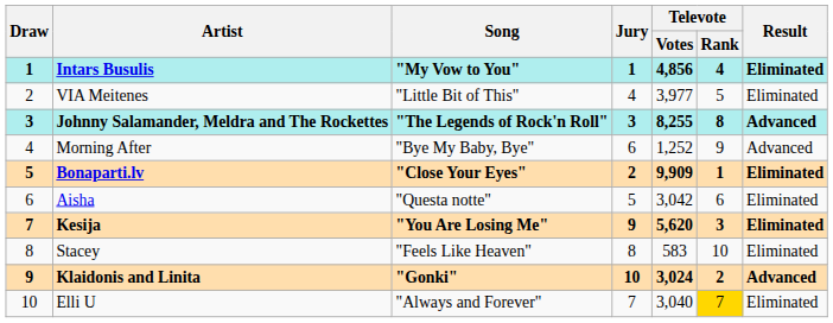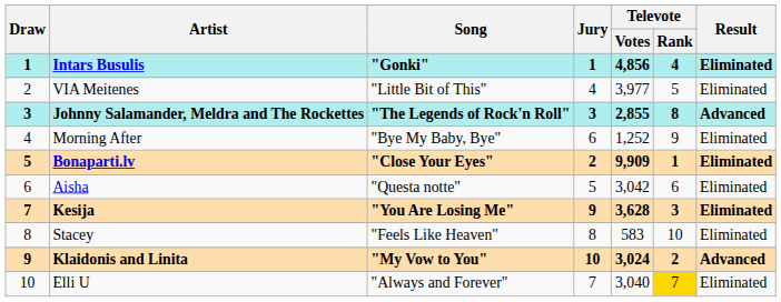Intars Busulis | Song: "My Vow to You" -> "Gonki"
Johnny Salamander, Meldra and The Rockettes | Televote / Votes: 8,255 -> 2,855
Morning After | Result: Advanced -> Eliminated
Kesija | Televote / Votes: 5,620 -> 3,628
Klaidonis and Linita | Song: "Gonki" -> "My Vow to You"
